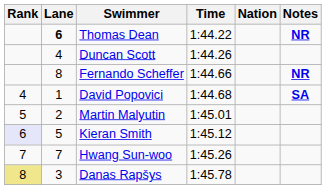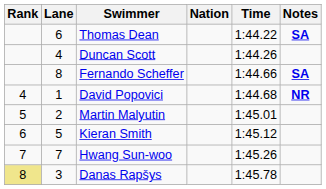columns swapped: Nation <-> Time
Thomas Dean | Lane: bold -> normal
Thomas Dean | Notes: NR -> SA
Fernando Scheffer | Notes: NR -> SA
David Popovici | Notes: SA -> NR
Kieran Smith | Rank: lavender background -> no background
